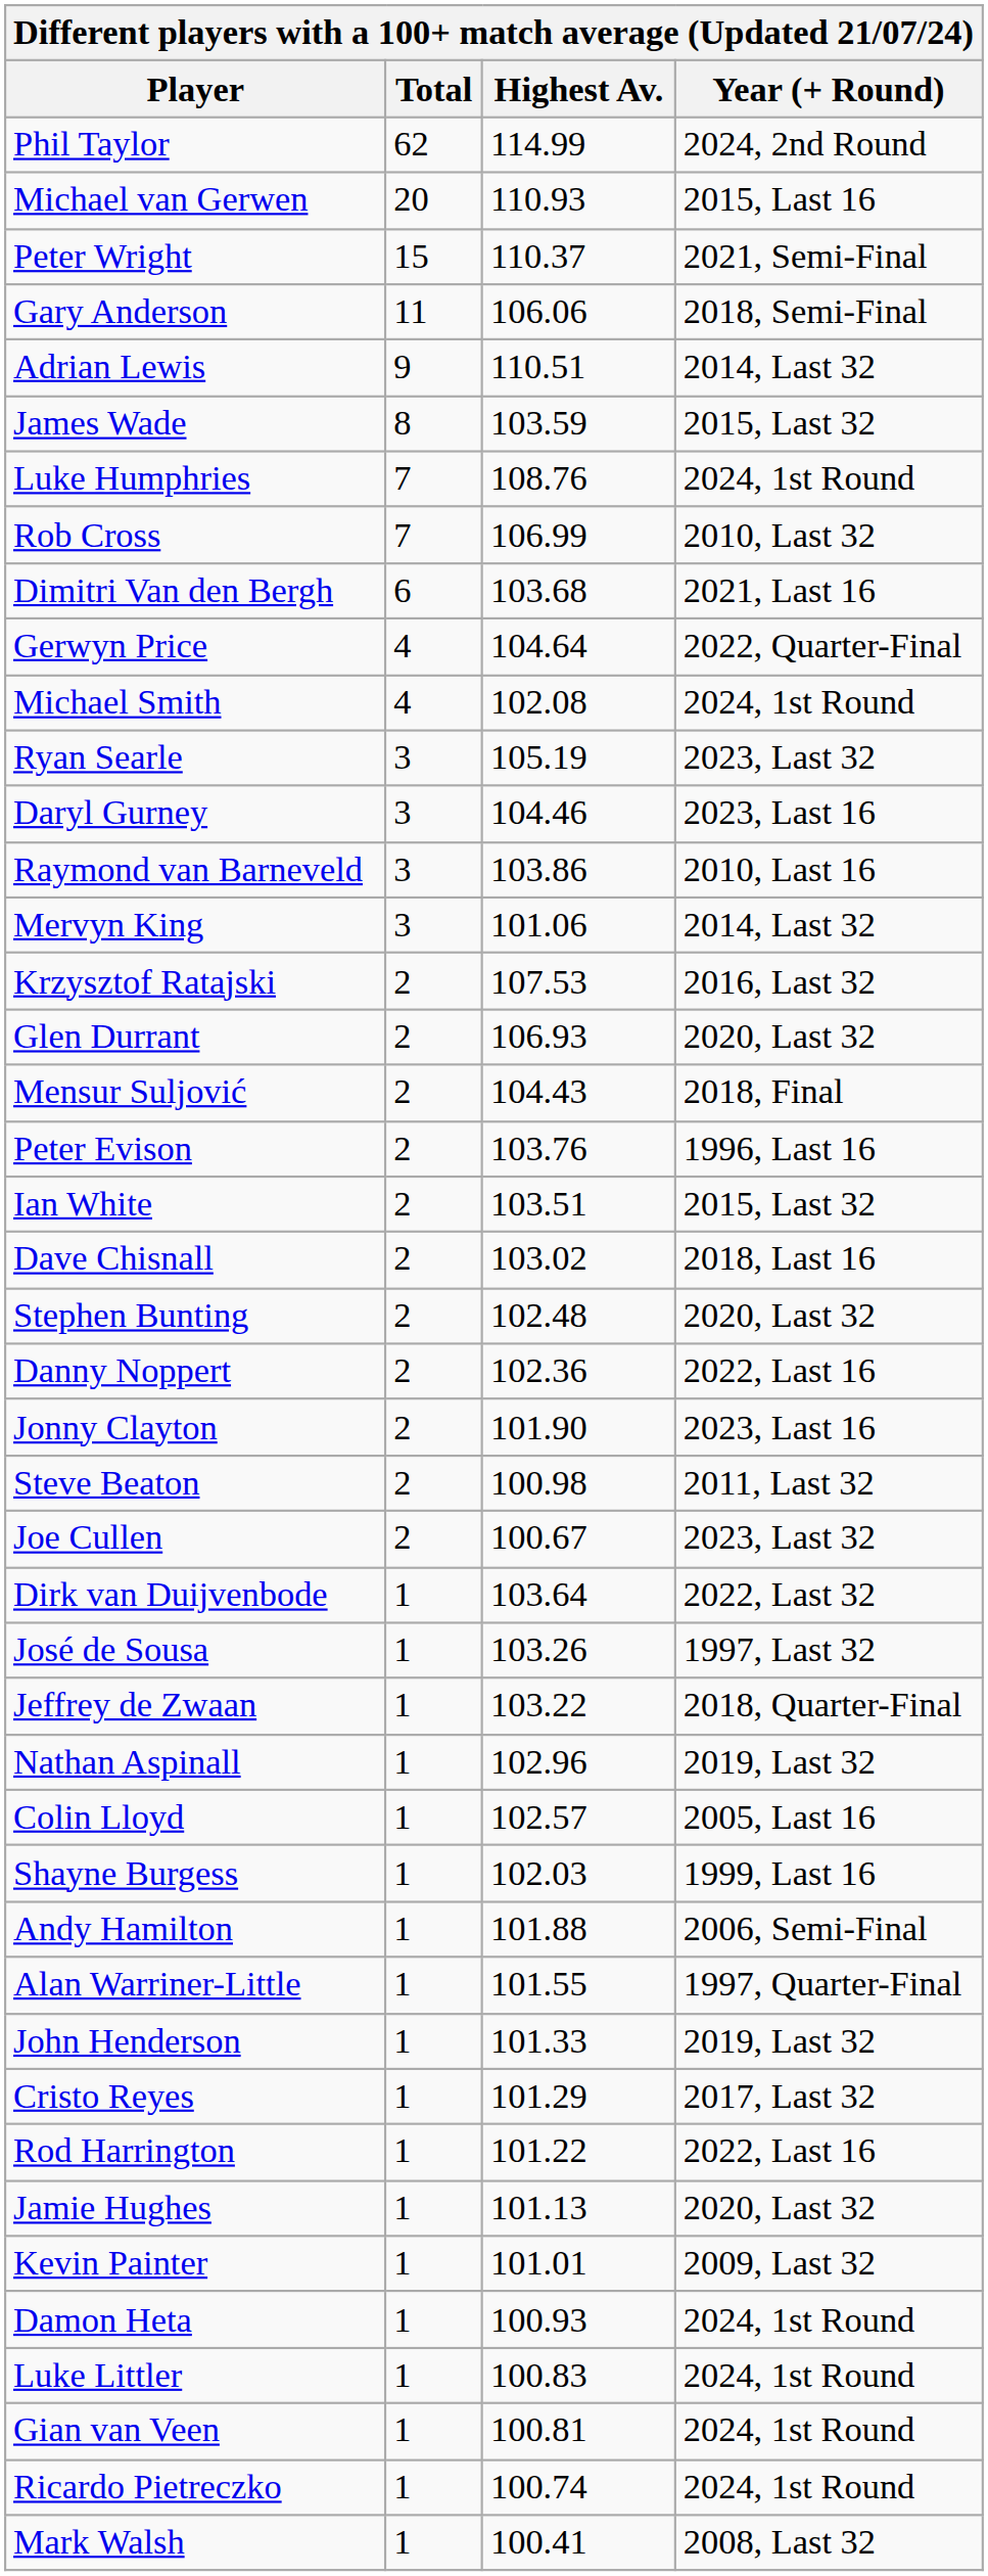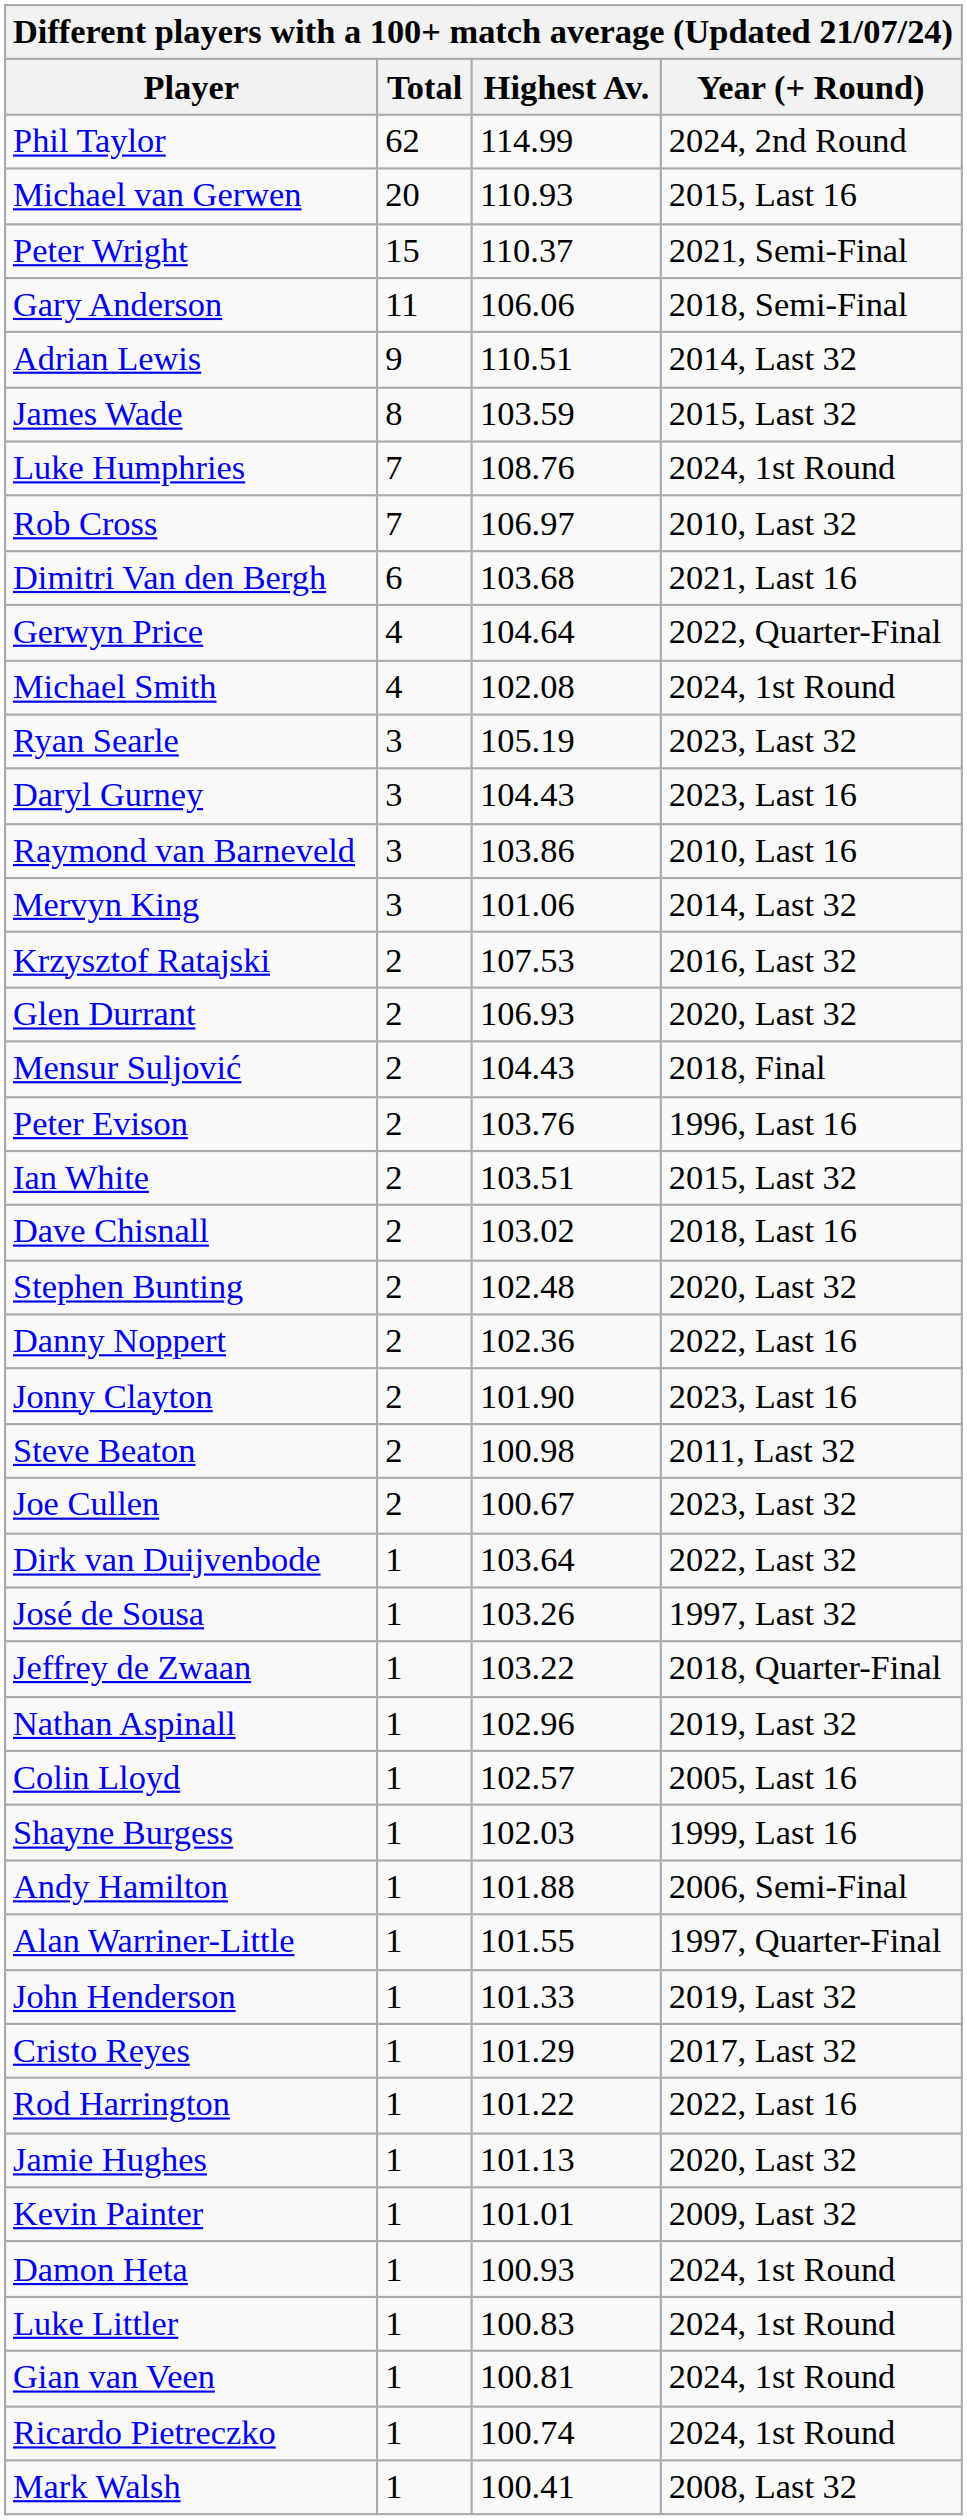Rob Cross | Highest Av.: 106.99 -> 106.97
Daryl Gurney | Highest Av.: 104.46 -> 104.43
